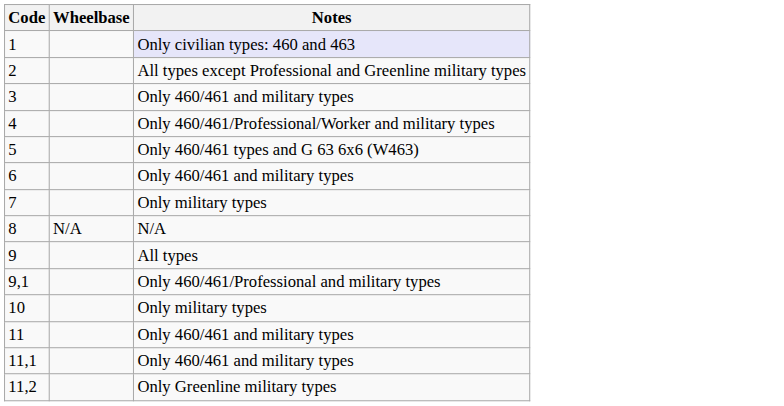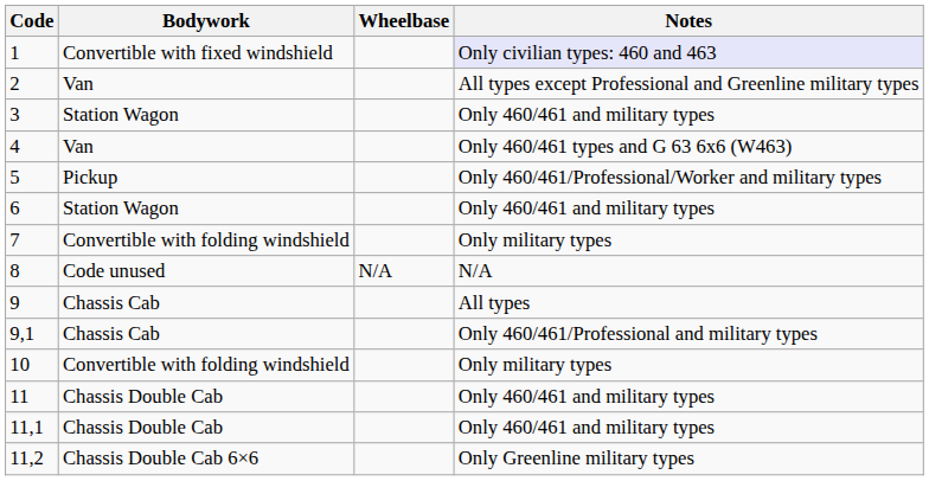+ column: Bodywork | Convertible with fixed windshield | Van | Station Wagon | Van | Pickup | Station Wagon | Convertible with folding windshield | Code unused | Chassis Cab | Chassis Cab | Convertible with folding windshield | Chassis Double Cab | Chassis Double Cab | Chassis Double Cab 6×6
4 | Notes: Only 460/461/Professional/Worker and military types -> Only 460/461 types and G 63 6x6 (W463)
5 | Notes: Only 460/461 types and G 63 6x6 (W463) -> Only 460/461/Professional/Worker and military types
